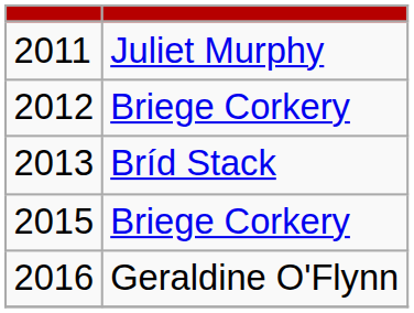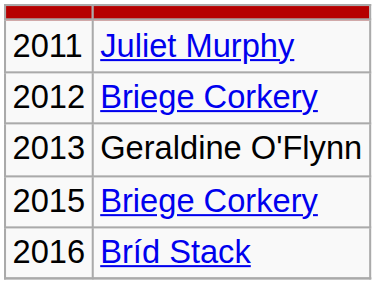2013 | column 2: Bríd Stack -> Geraldine O'Flynn
2016 | column 2: Geraldine O'Flynn -> Bríd Stack
